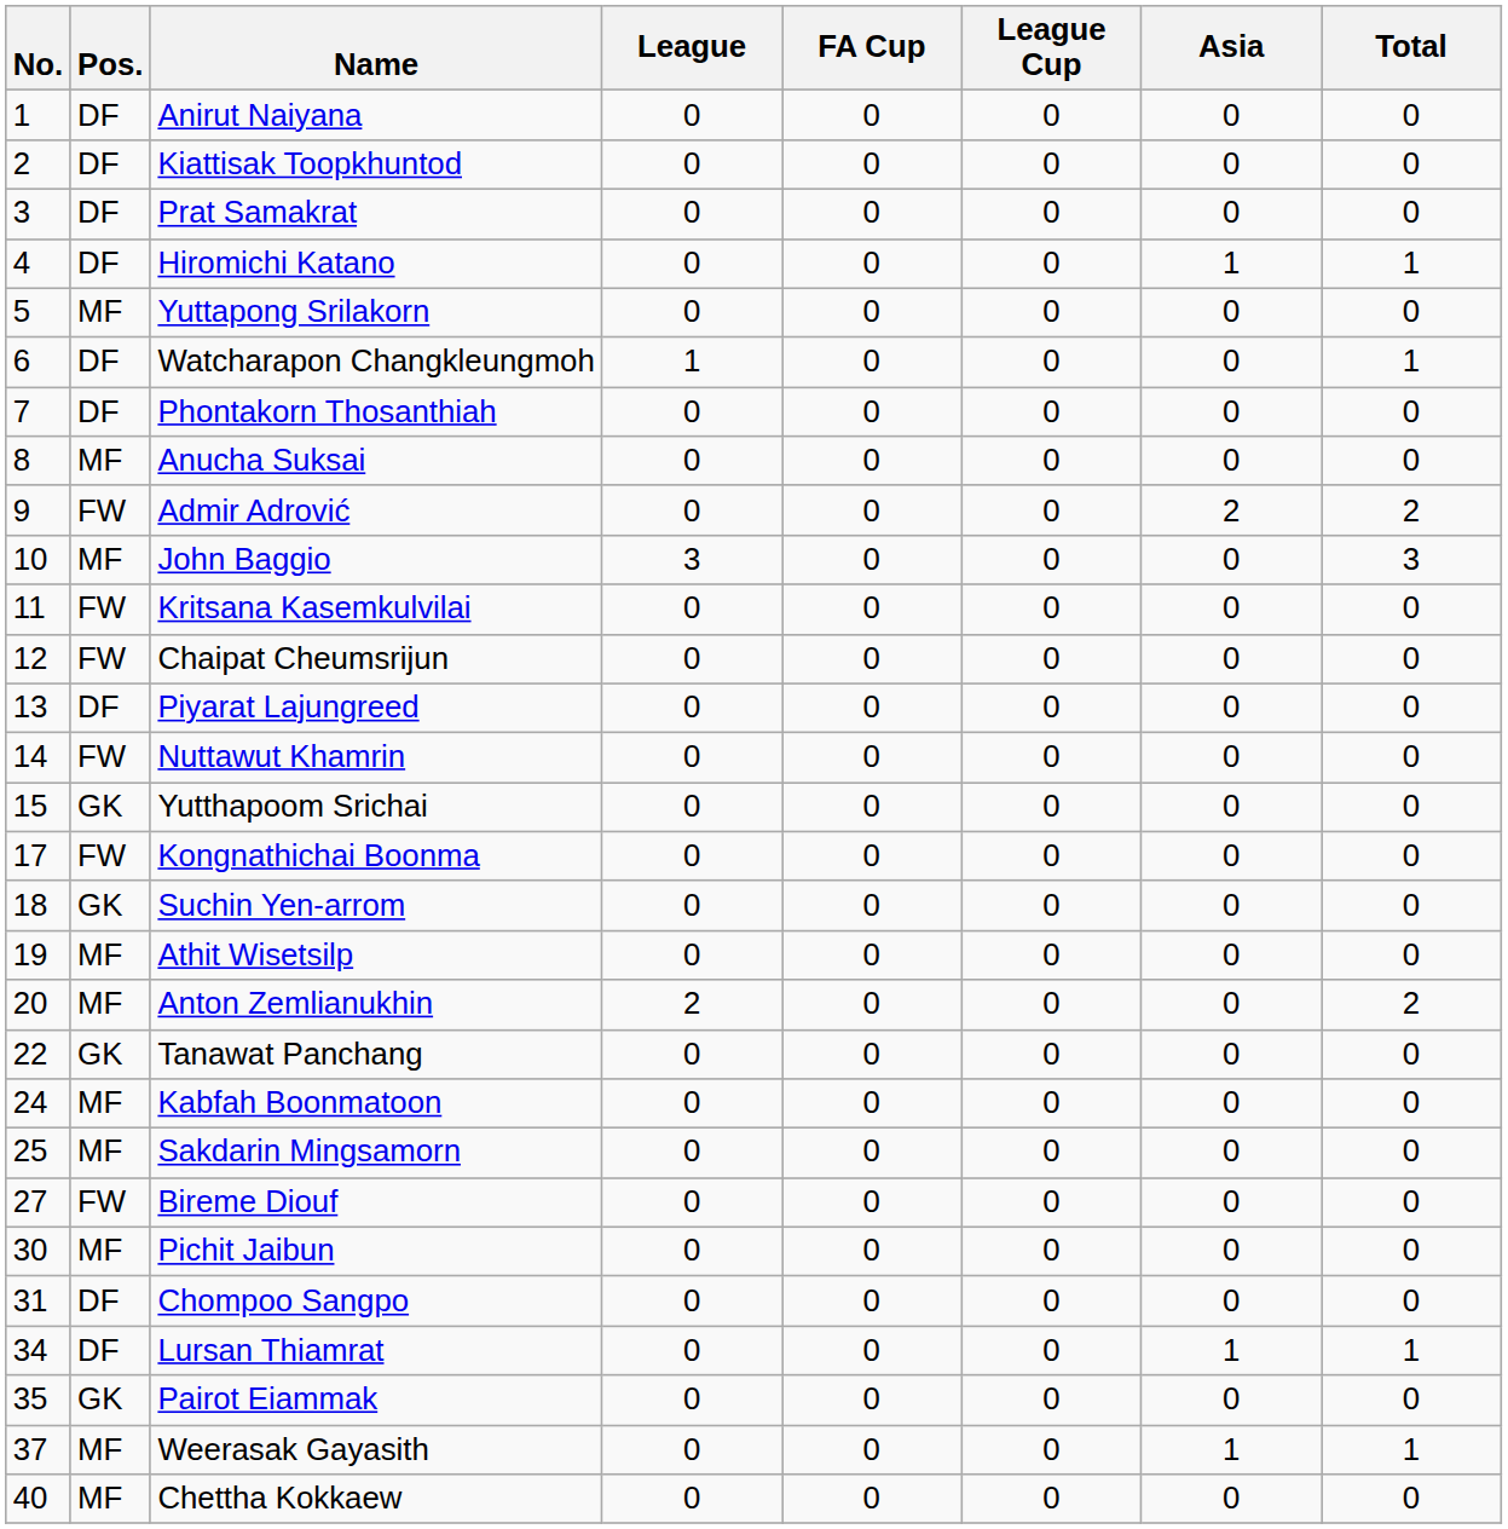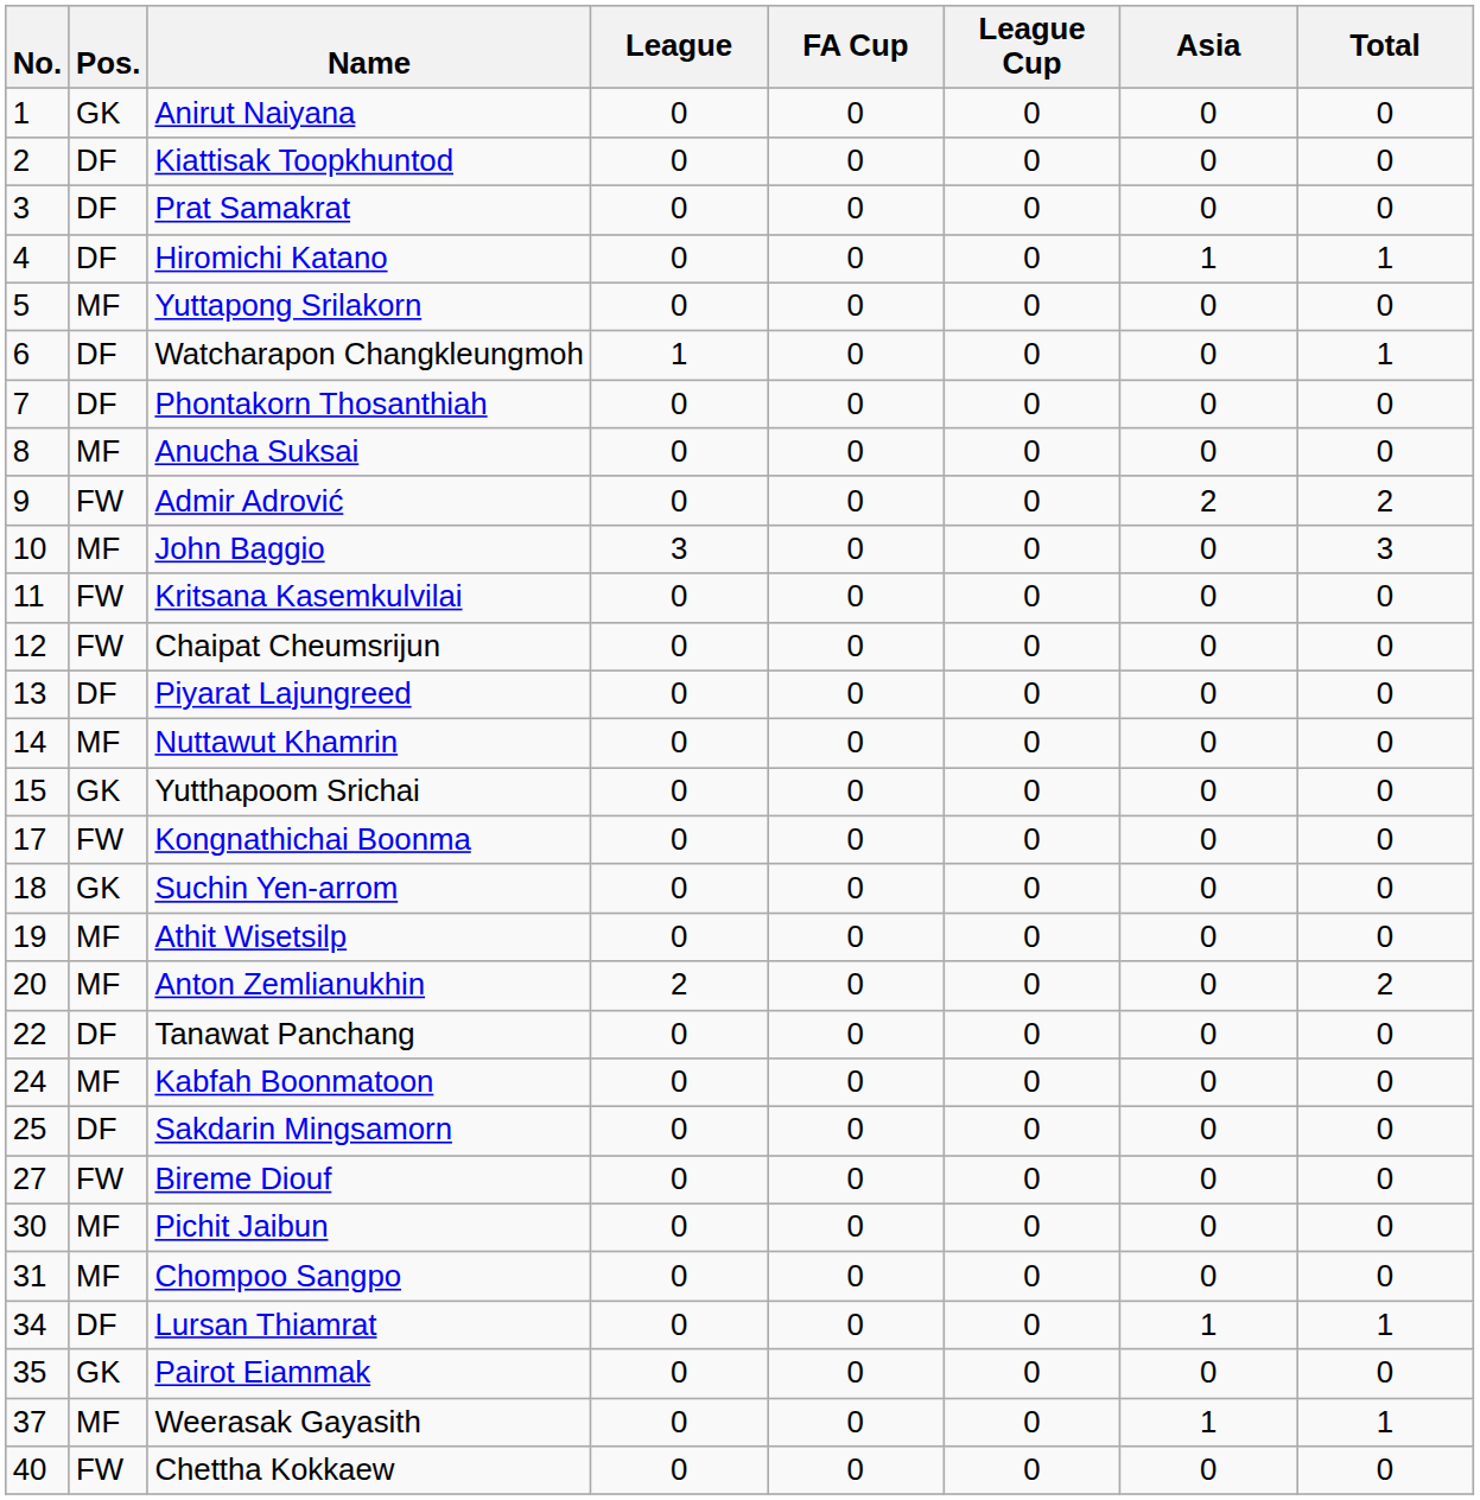Anirut Naiyana | Pos.: DF -> GK
Nuttawut Khamrin | Pos.: FW -> MF
Tanawat Panchang | Pos.: GK -> DF
Sakdarin Mingsamorn | Pos.: MF -> DF
Chompoo Sangpo | Pos.: DF -> MF
Chettha Kokkaew | Pos.: MF -> FW
